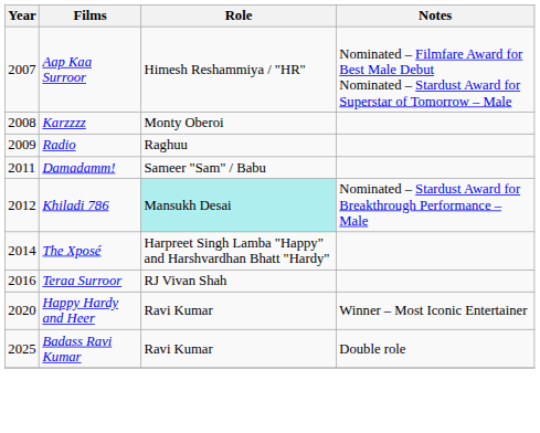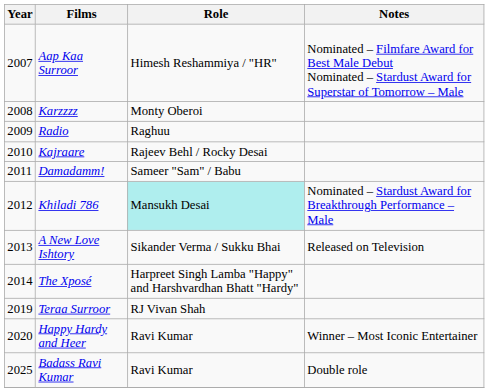+ row: 2010 | Kajraare | Rajeev Behl / Rocky Desai
+ row: 2013 | A New Love Ishtory | Sikander Verma / Sukku Bhai | Released on Television
Teraa Surroor | Year: 2016 -> 2019
